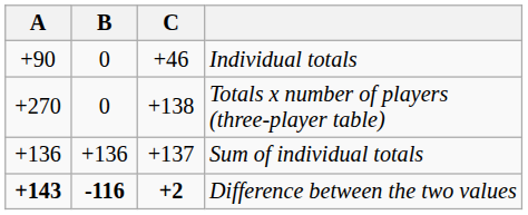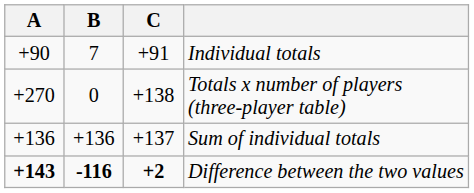Individual totals | B: 0 -> 7
Individual totals | C: +46 -> +91
